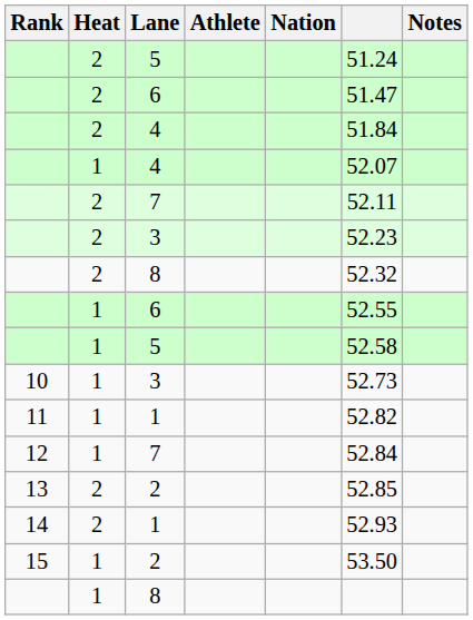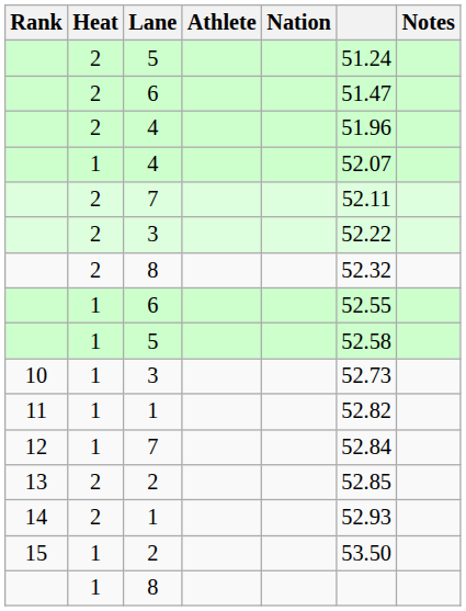2 / 4 | column 6: 51.84 -> 51.96
2 / 3 | column 6: 52.23 -> 52.22
